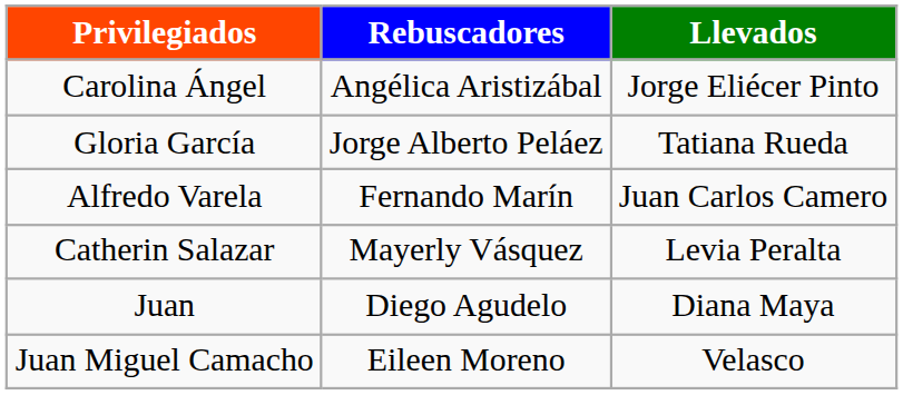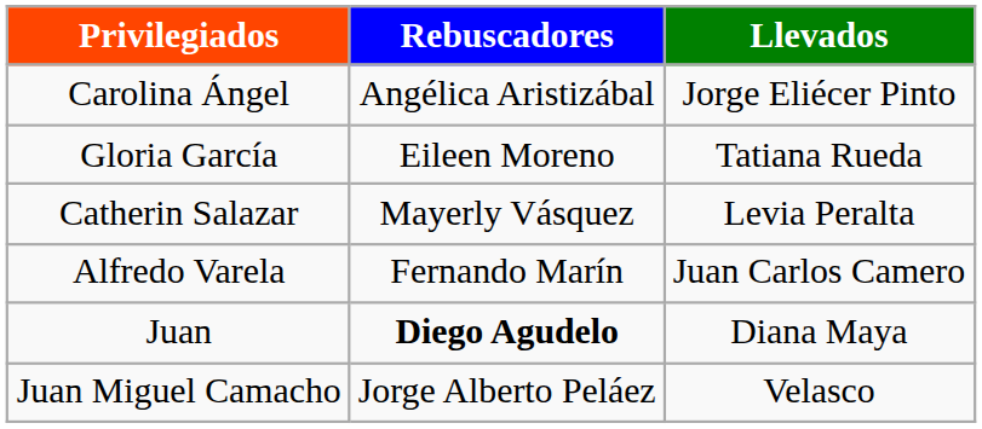Gloria García | Rebuscadores: Jorge Alberto Peláez -> Eileen Moreno
rows swapped: Catherin Salazar <-> Alfredo Varela
Juan | Rebuscadores: normal -> bold
Juan Miguel Camacho | Rebuscadores: Eileen Moreno -> Jorge Alberto Peláez
